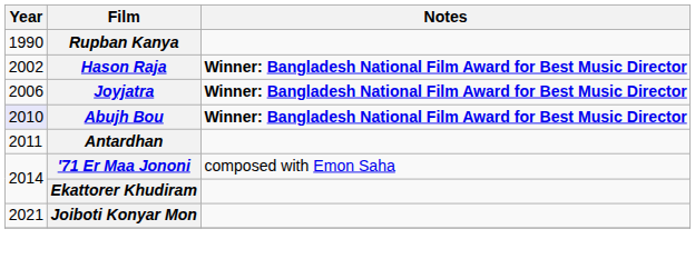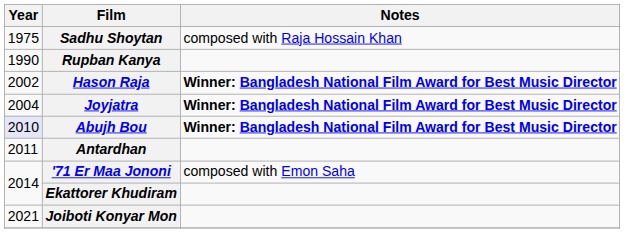+ row: 1975 | Sadhu Shoytan | composed with Raja Hossain Khan
Joyjatra | Year: 2006 -> 2004
